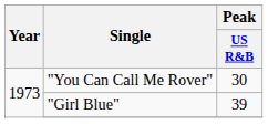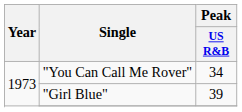"You Can Call Me Rover" | Peak / US R&B: 30 -> 34
